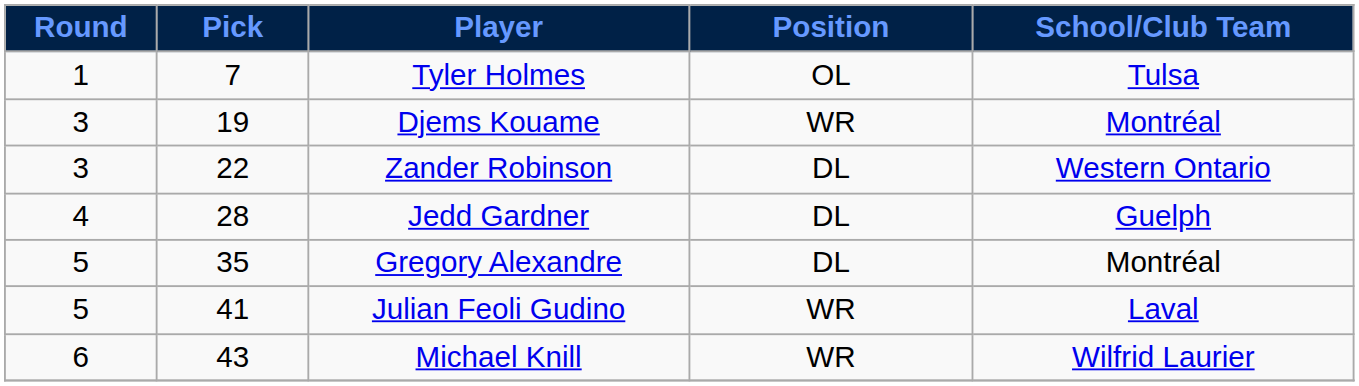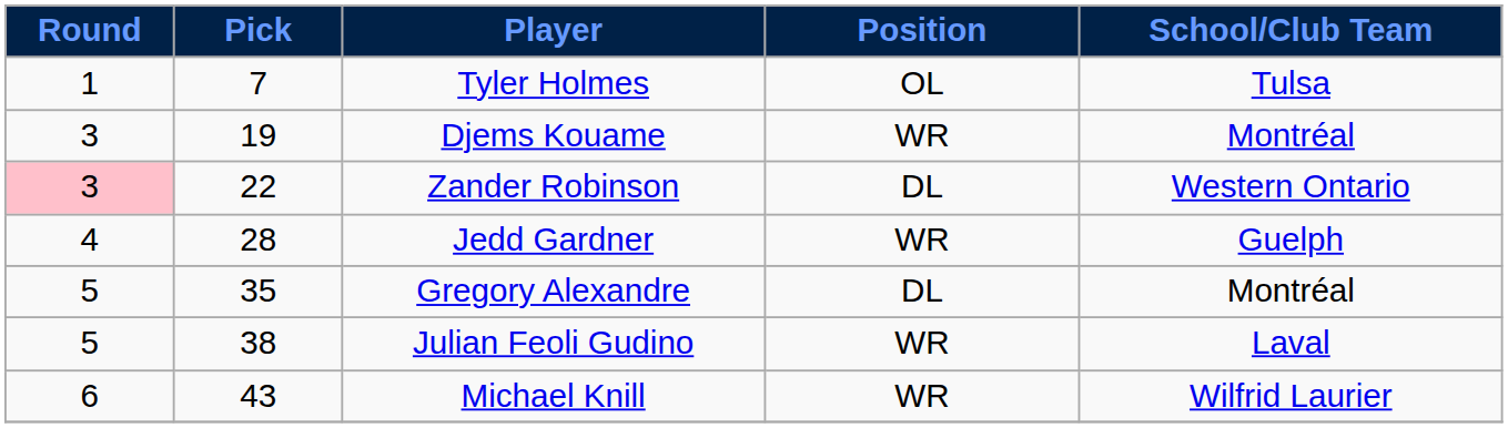Zander Robinson | Round: no background -> pink background
Jedd Gardner | Position: DL -> WR
Julian Feoli Gudino | Pick: 41 -> 38
